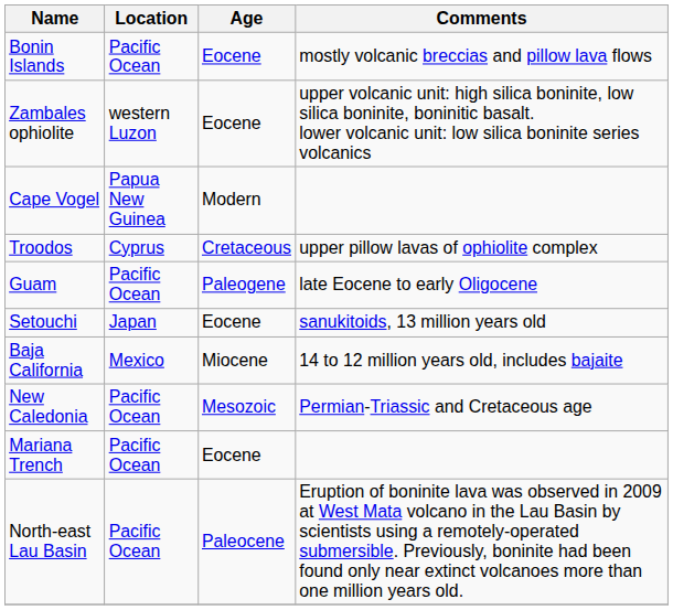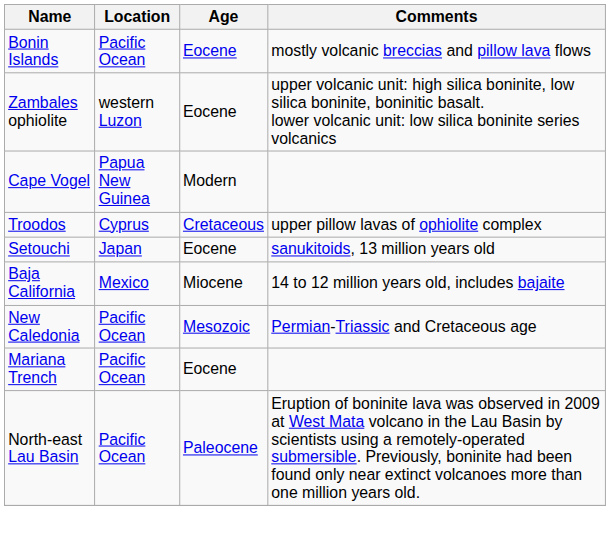- row: Guam | Pacific Ocean | Paleogene | late Eocene to early Oligocene
